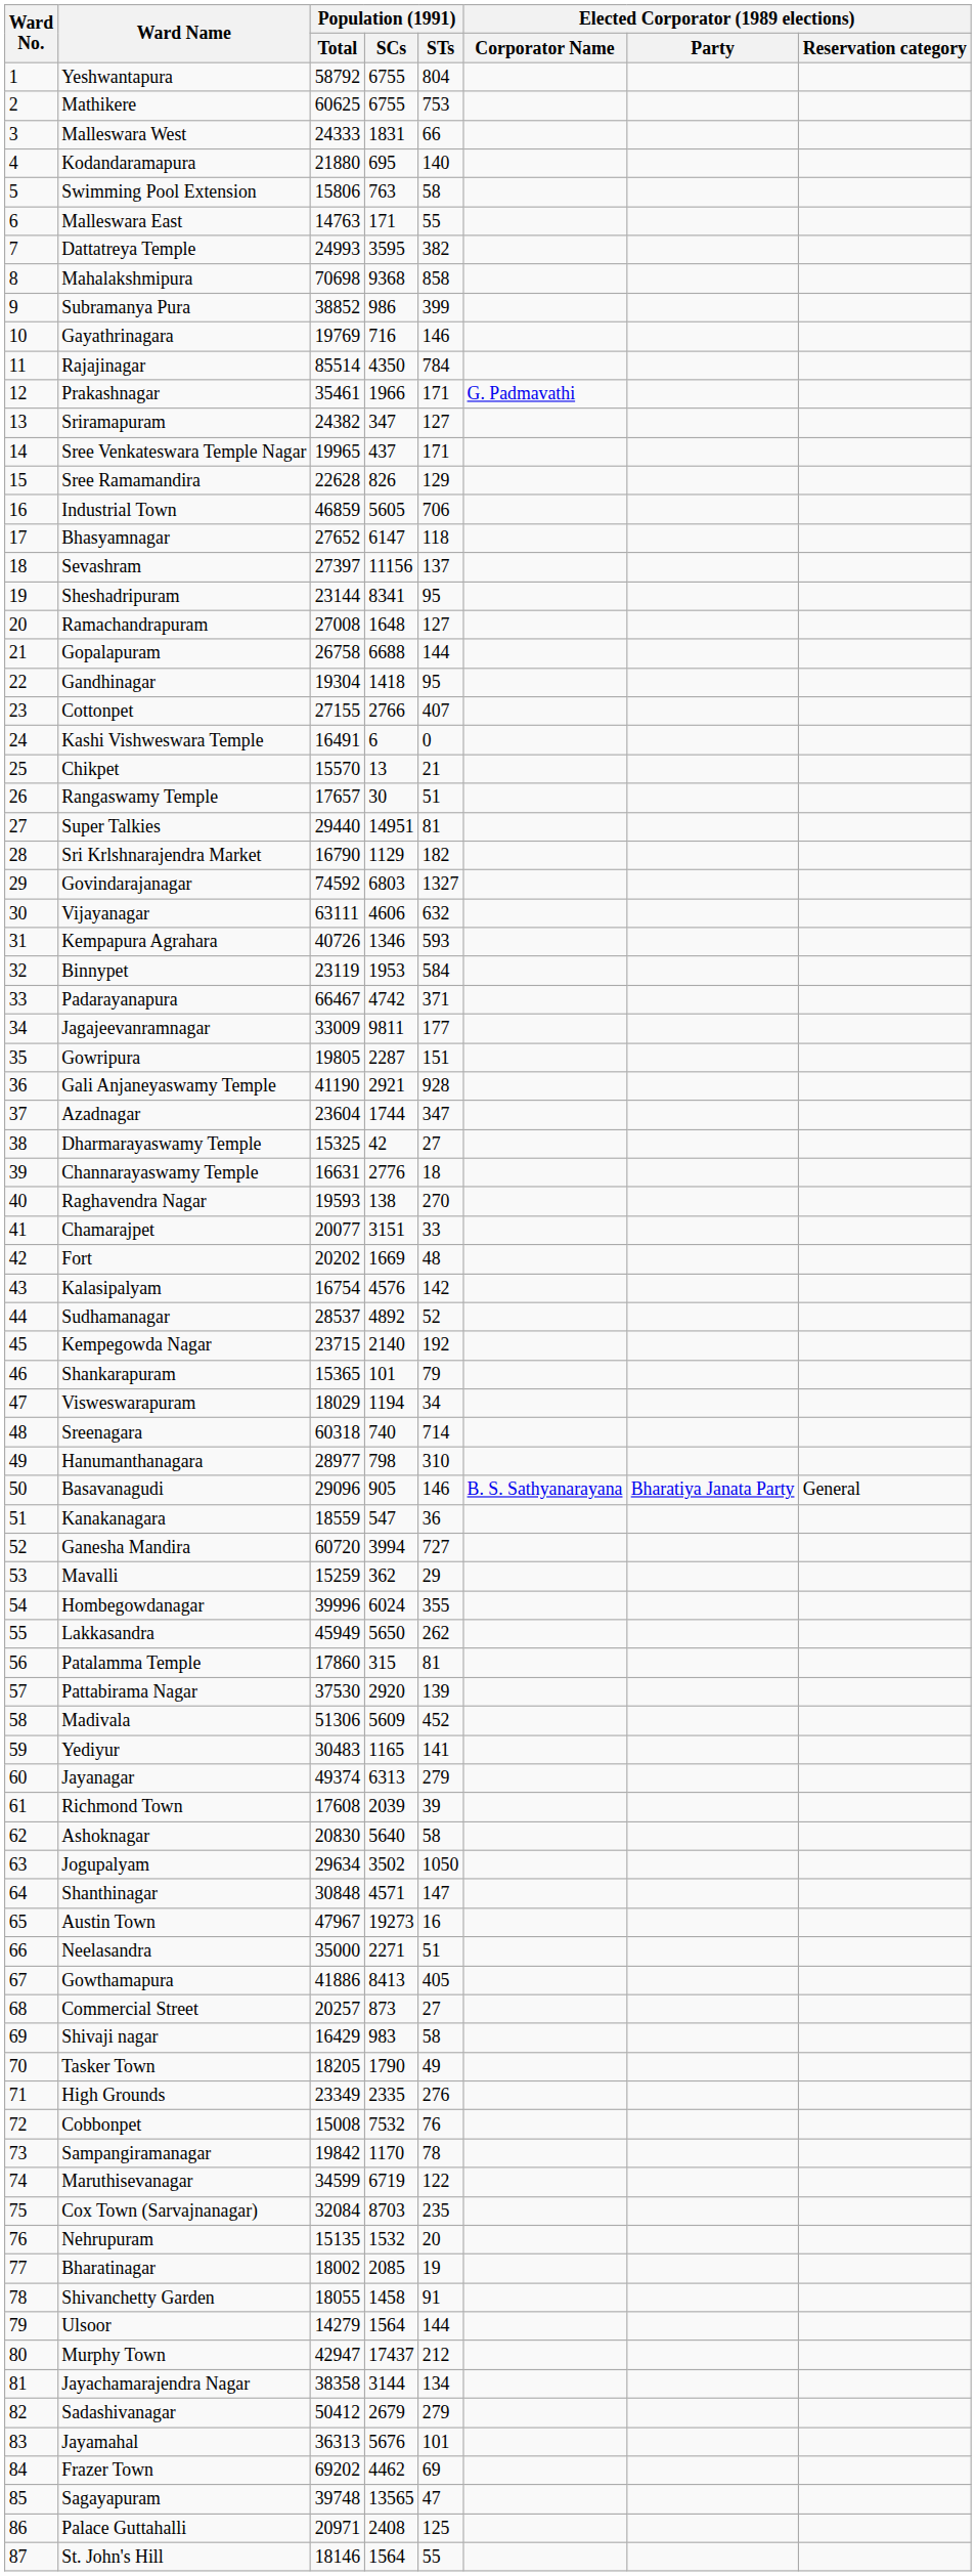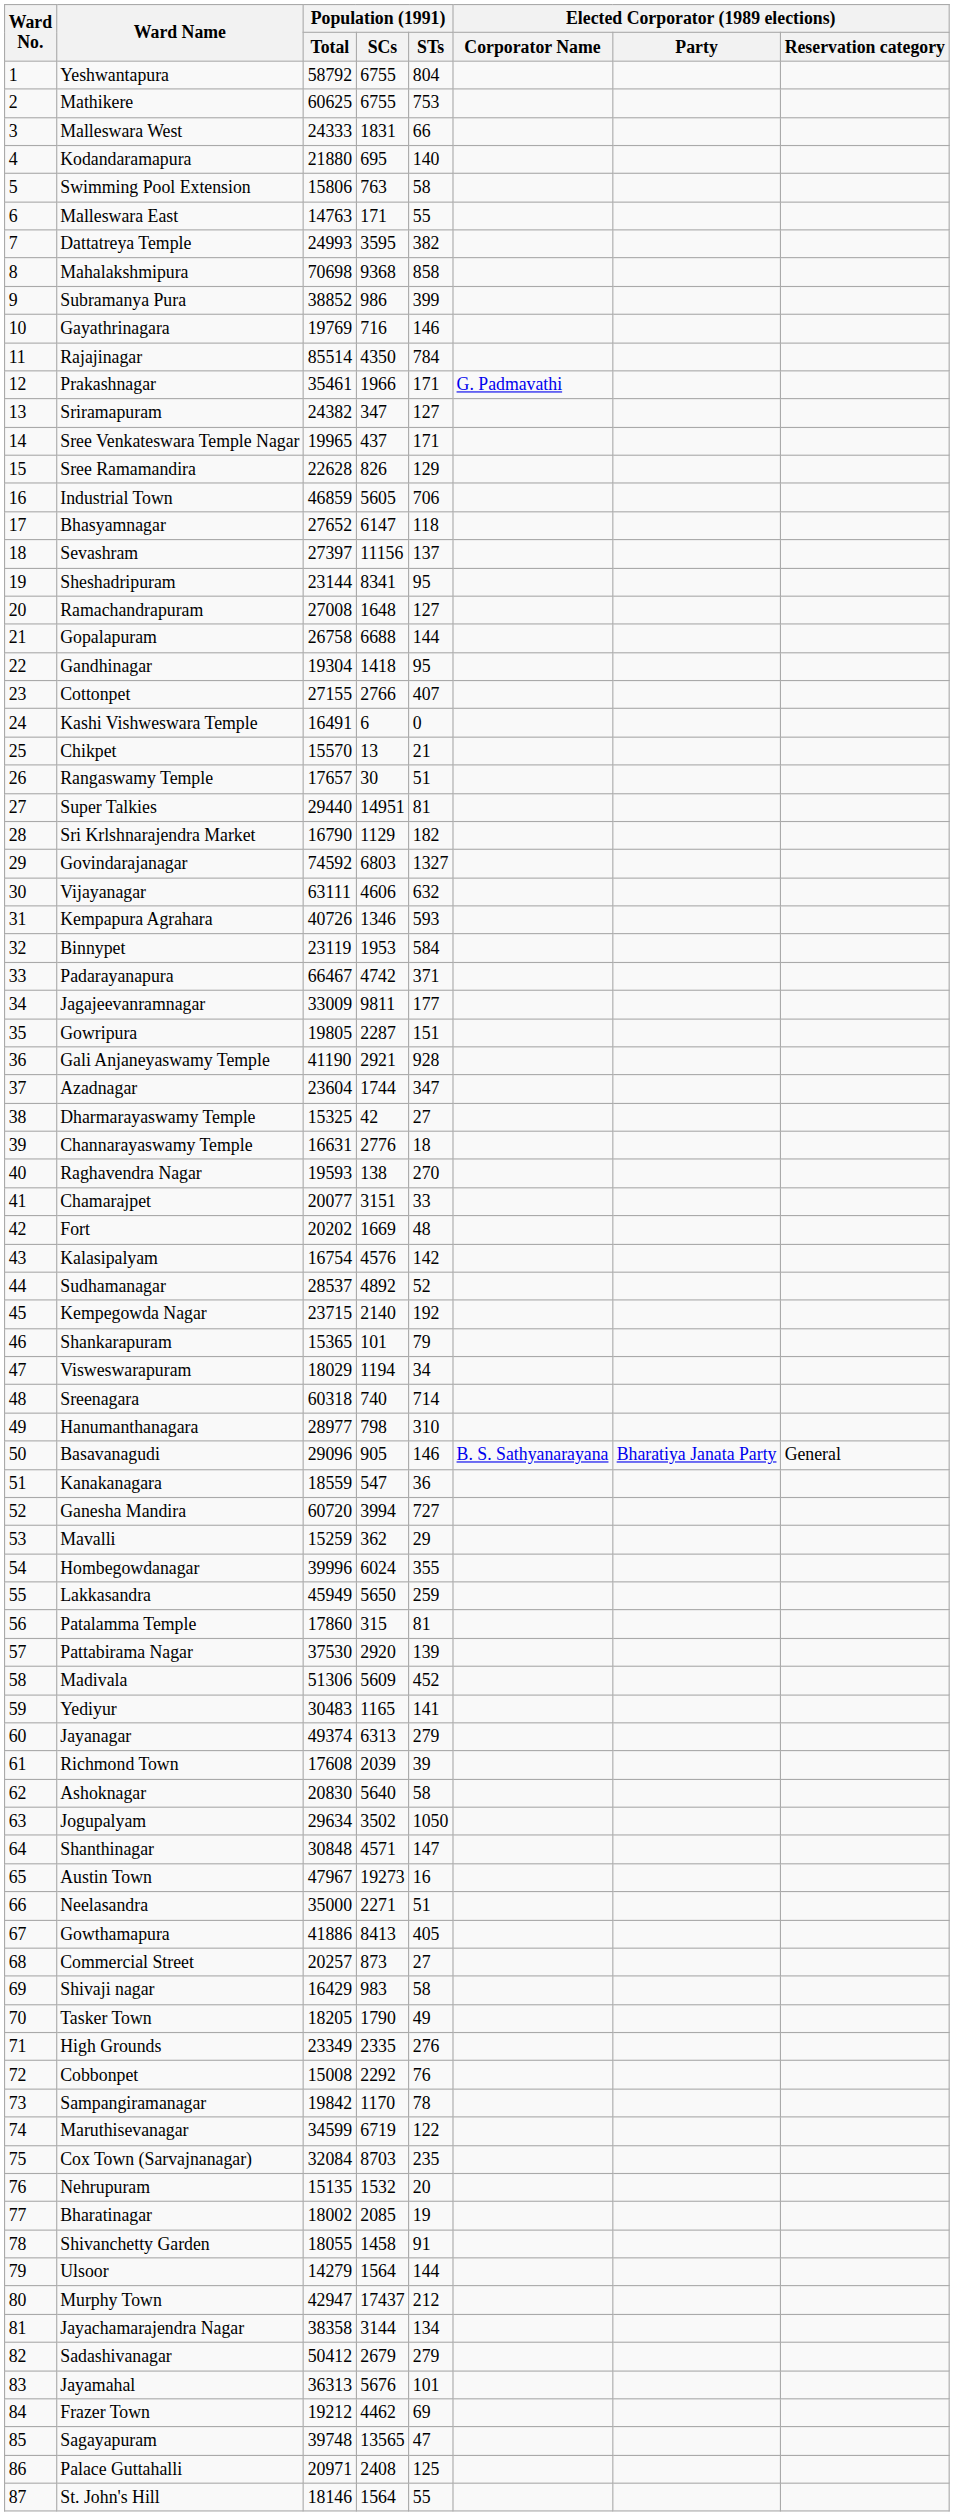Lakkasandra | Population (1991) / STs: 262 -> 259
Cobbonpet | Population (1991) / SCs: 7532 -> 2292
Frazer Town | Population (1991) / Total: 69202 -> 19212
